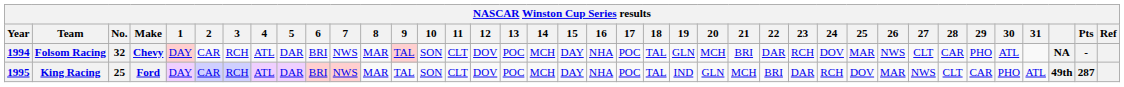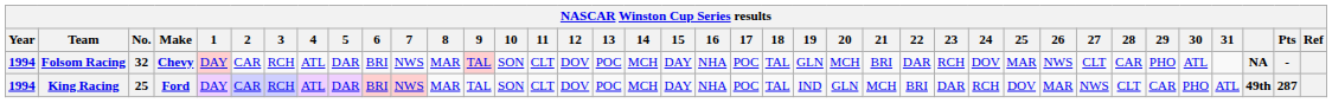King Racing | Year: 1995 -> 1994
